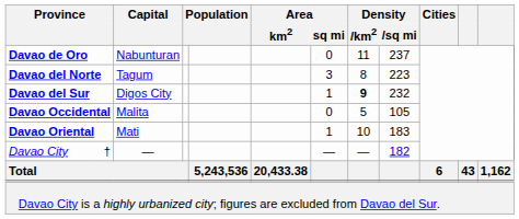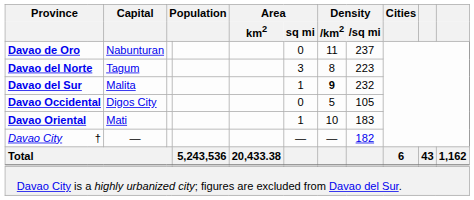Davao del Sur | Capital: Digos City -> Malita
Davao Occidental | Capital: Malita -> Digos City
